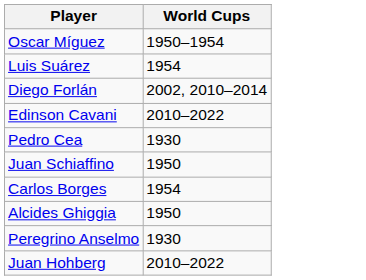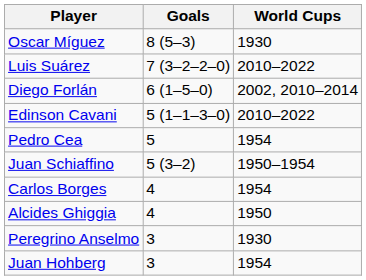+ column: Goals | 8 (5–3) | 7 (3–2–2–0) | 6 (1–5–0) | 5 (1–1–3–0) | 5 | 5 (3–2) | 4 | 4 | 3 | 3
Oscar Míguez | World Cups: 1950–1954 -> 1930
Luis Suárez | World Cups: 1954 -> 2010–2022
Pedro Cea | World Cups: 1930 -> 1954
Juan Schiaffino | World Cups: 1950 -> 1950–1954
Juan Hohberg | World Cups: 2010–2022 -> 1954
